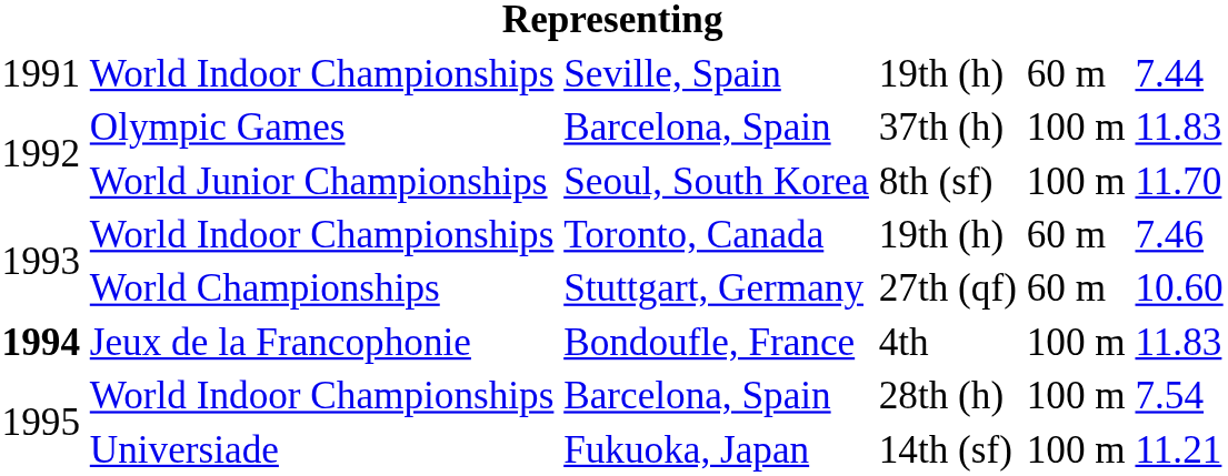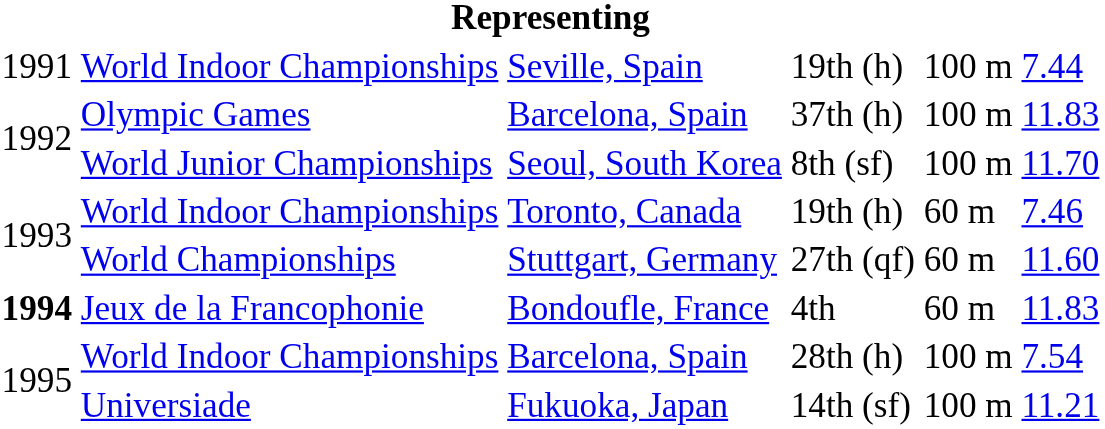Seville, Spain | column 5: 60 m -> 100 m
Stuttgart, Germany | column 6: 10.60 -> 11.60
Bondoufle, France | column 5: 100 m -> 60 m
